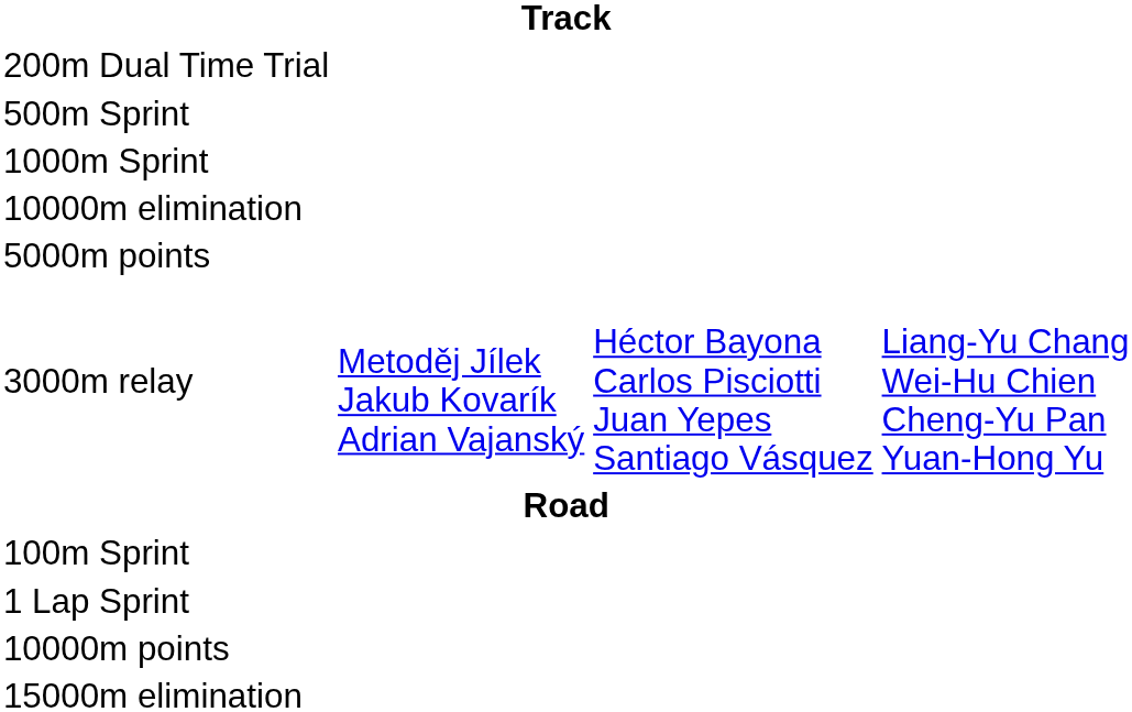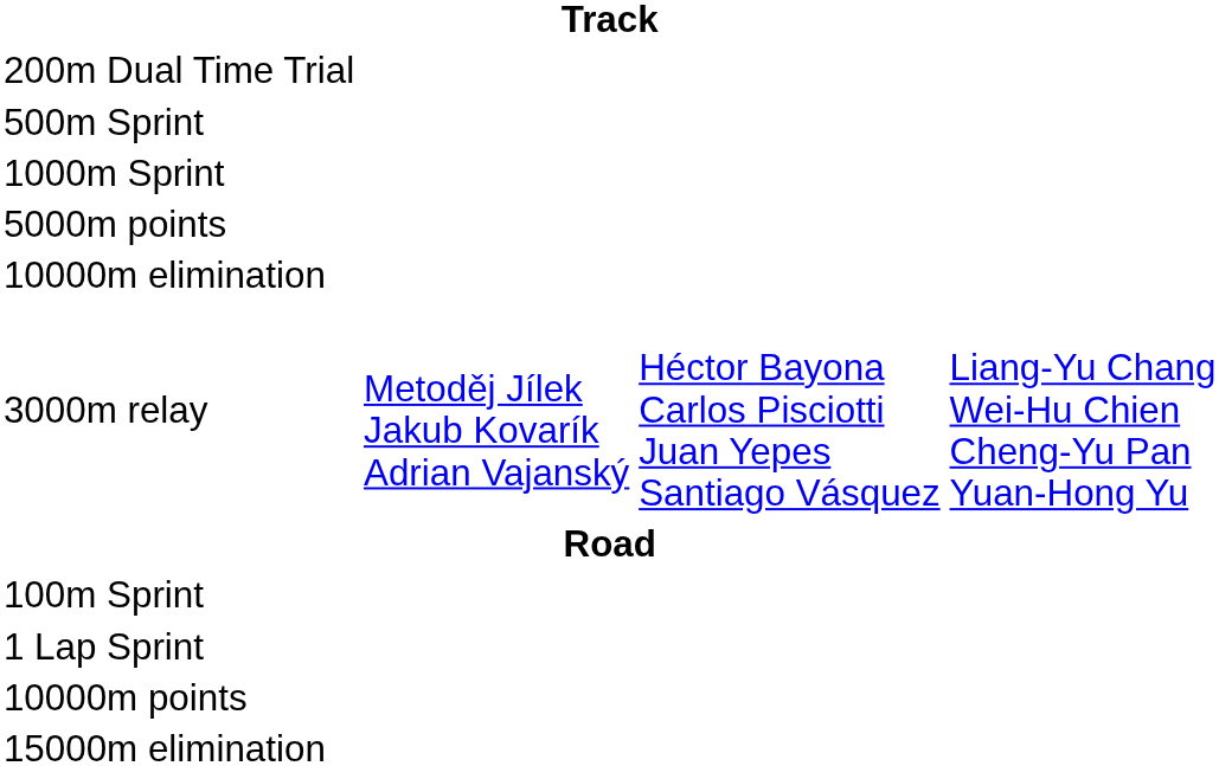rows swapped: 5000m points <-> 10000m elimination
